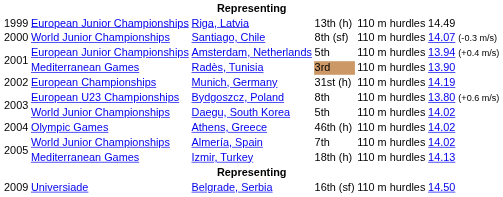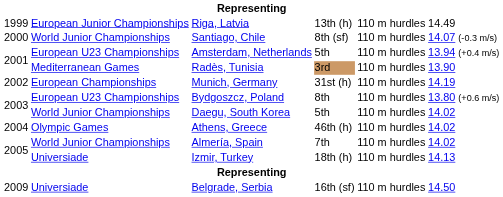Amsterdam, Netherlands | column 2: European Junior Championships -> European U23 Championships
Izmir, Turkey | column 2: Mediterranean Games -> Universiade
